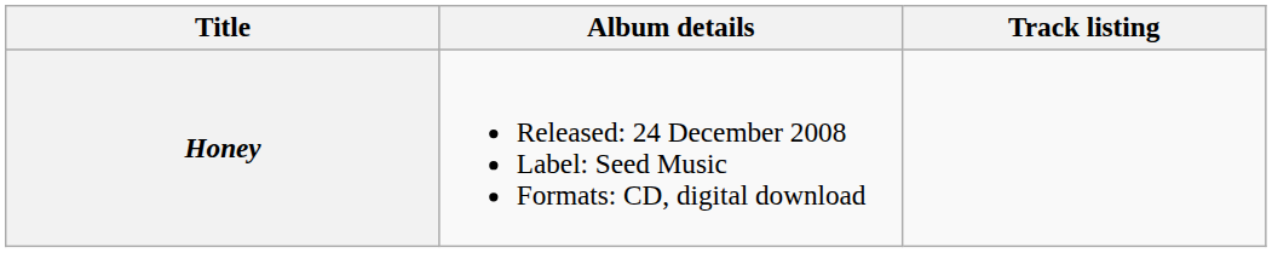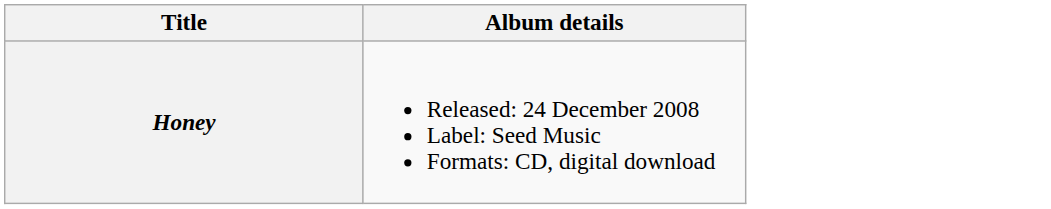- column: Track listing
